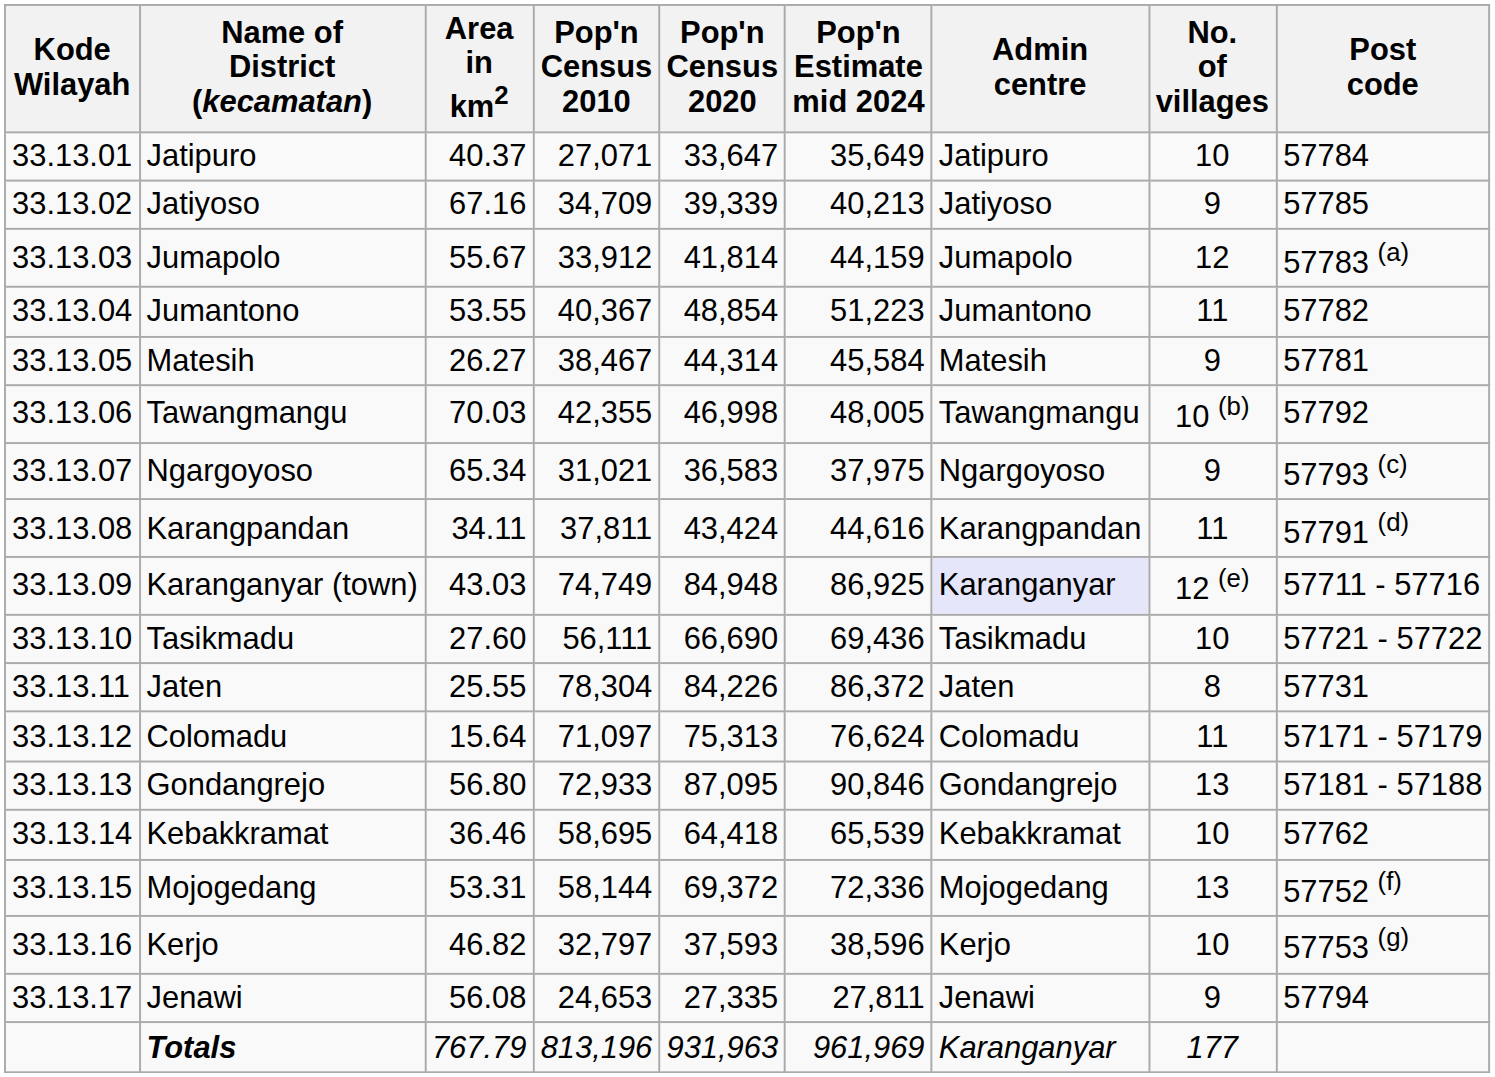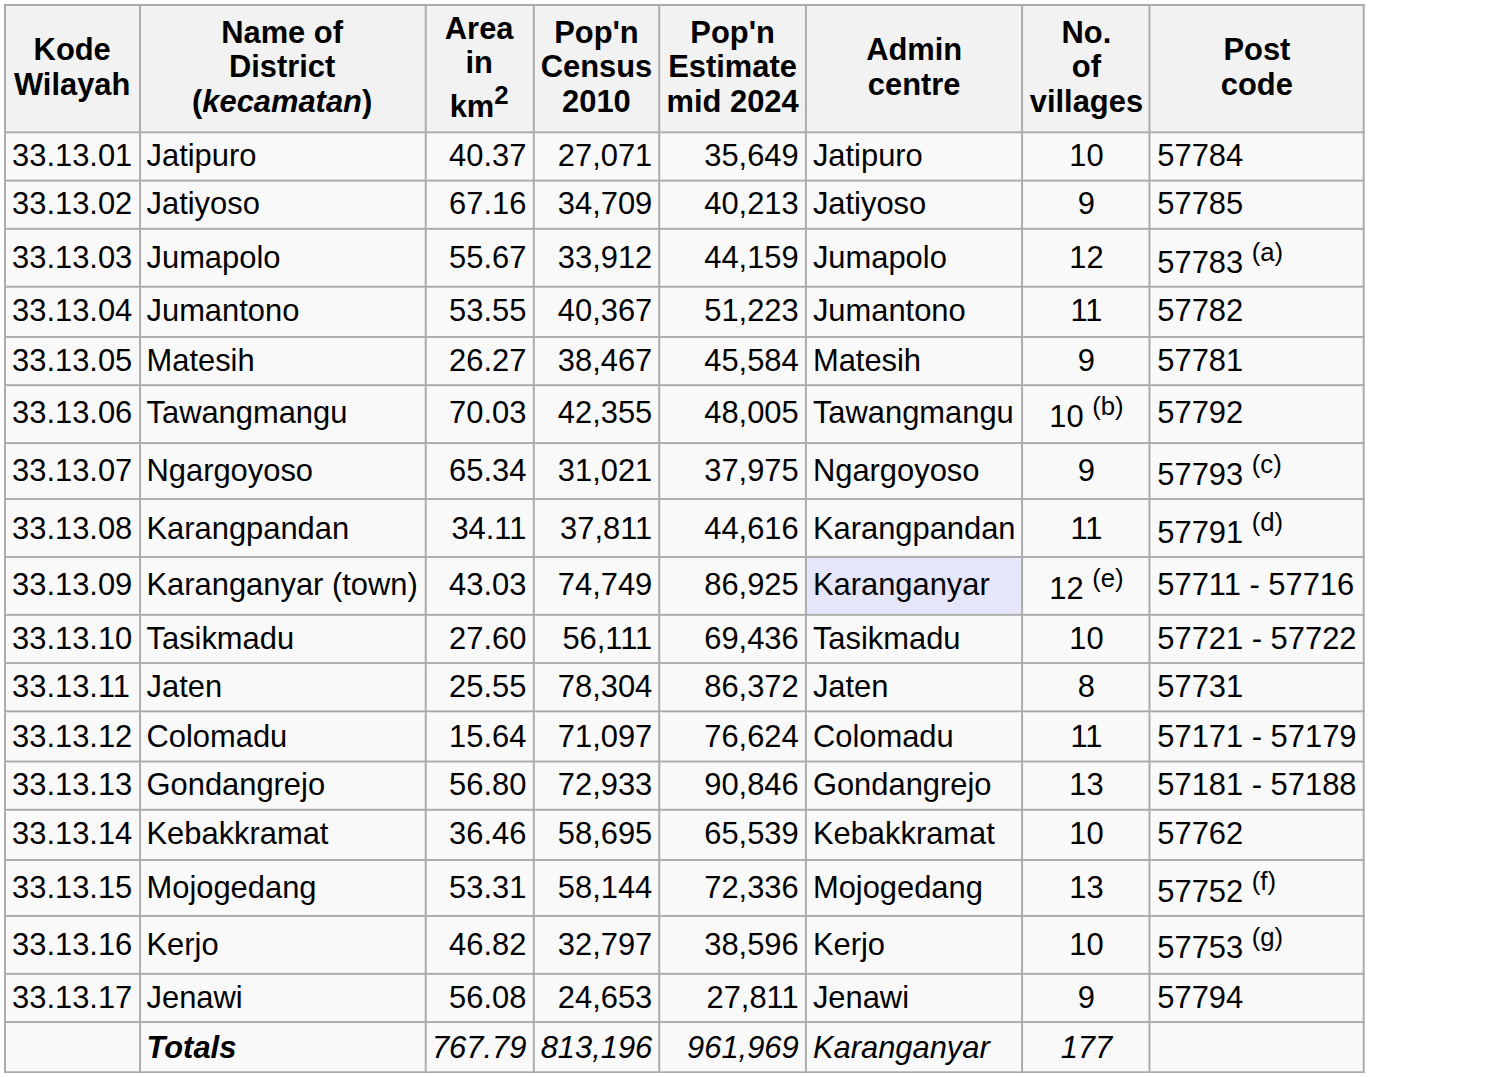- column: Pop'n Census 2020 | 33,647 | 39,339 | 41,814 | 48,854 | 44,314 | 46,998 | 36,583 | 43,424 | 84,948 | 66,690 | 84,226 | 75,313 | 87,095 | 64,418 | 69,372 | 37,593 | 27,335 | 931,963
